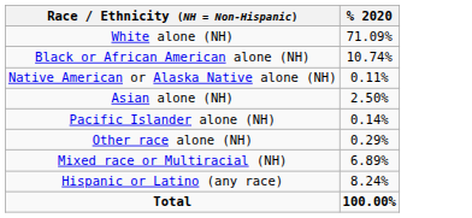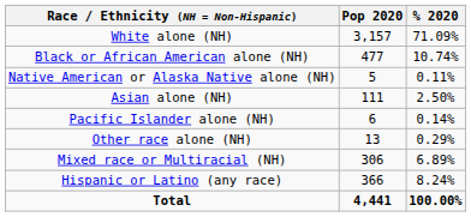+ column: Pop 2020 | 3,157 | 477 | 5 | 111 | 6 | 13 | 306 | 366 | 4,441
